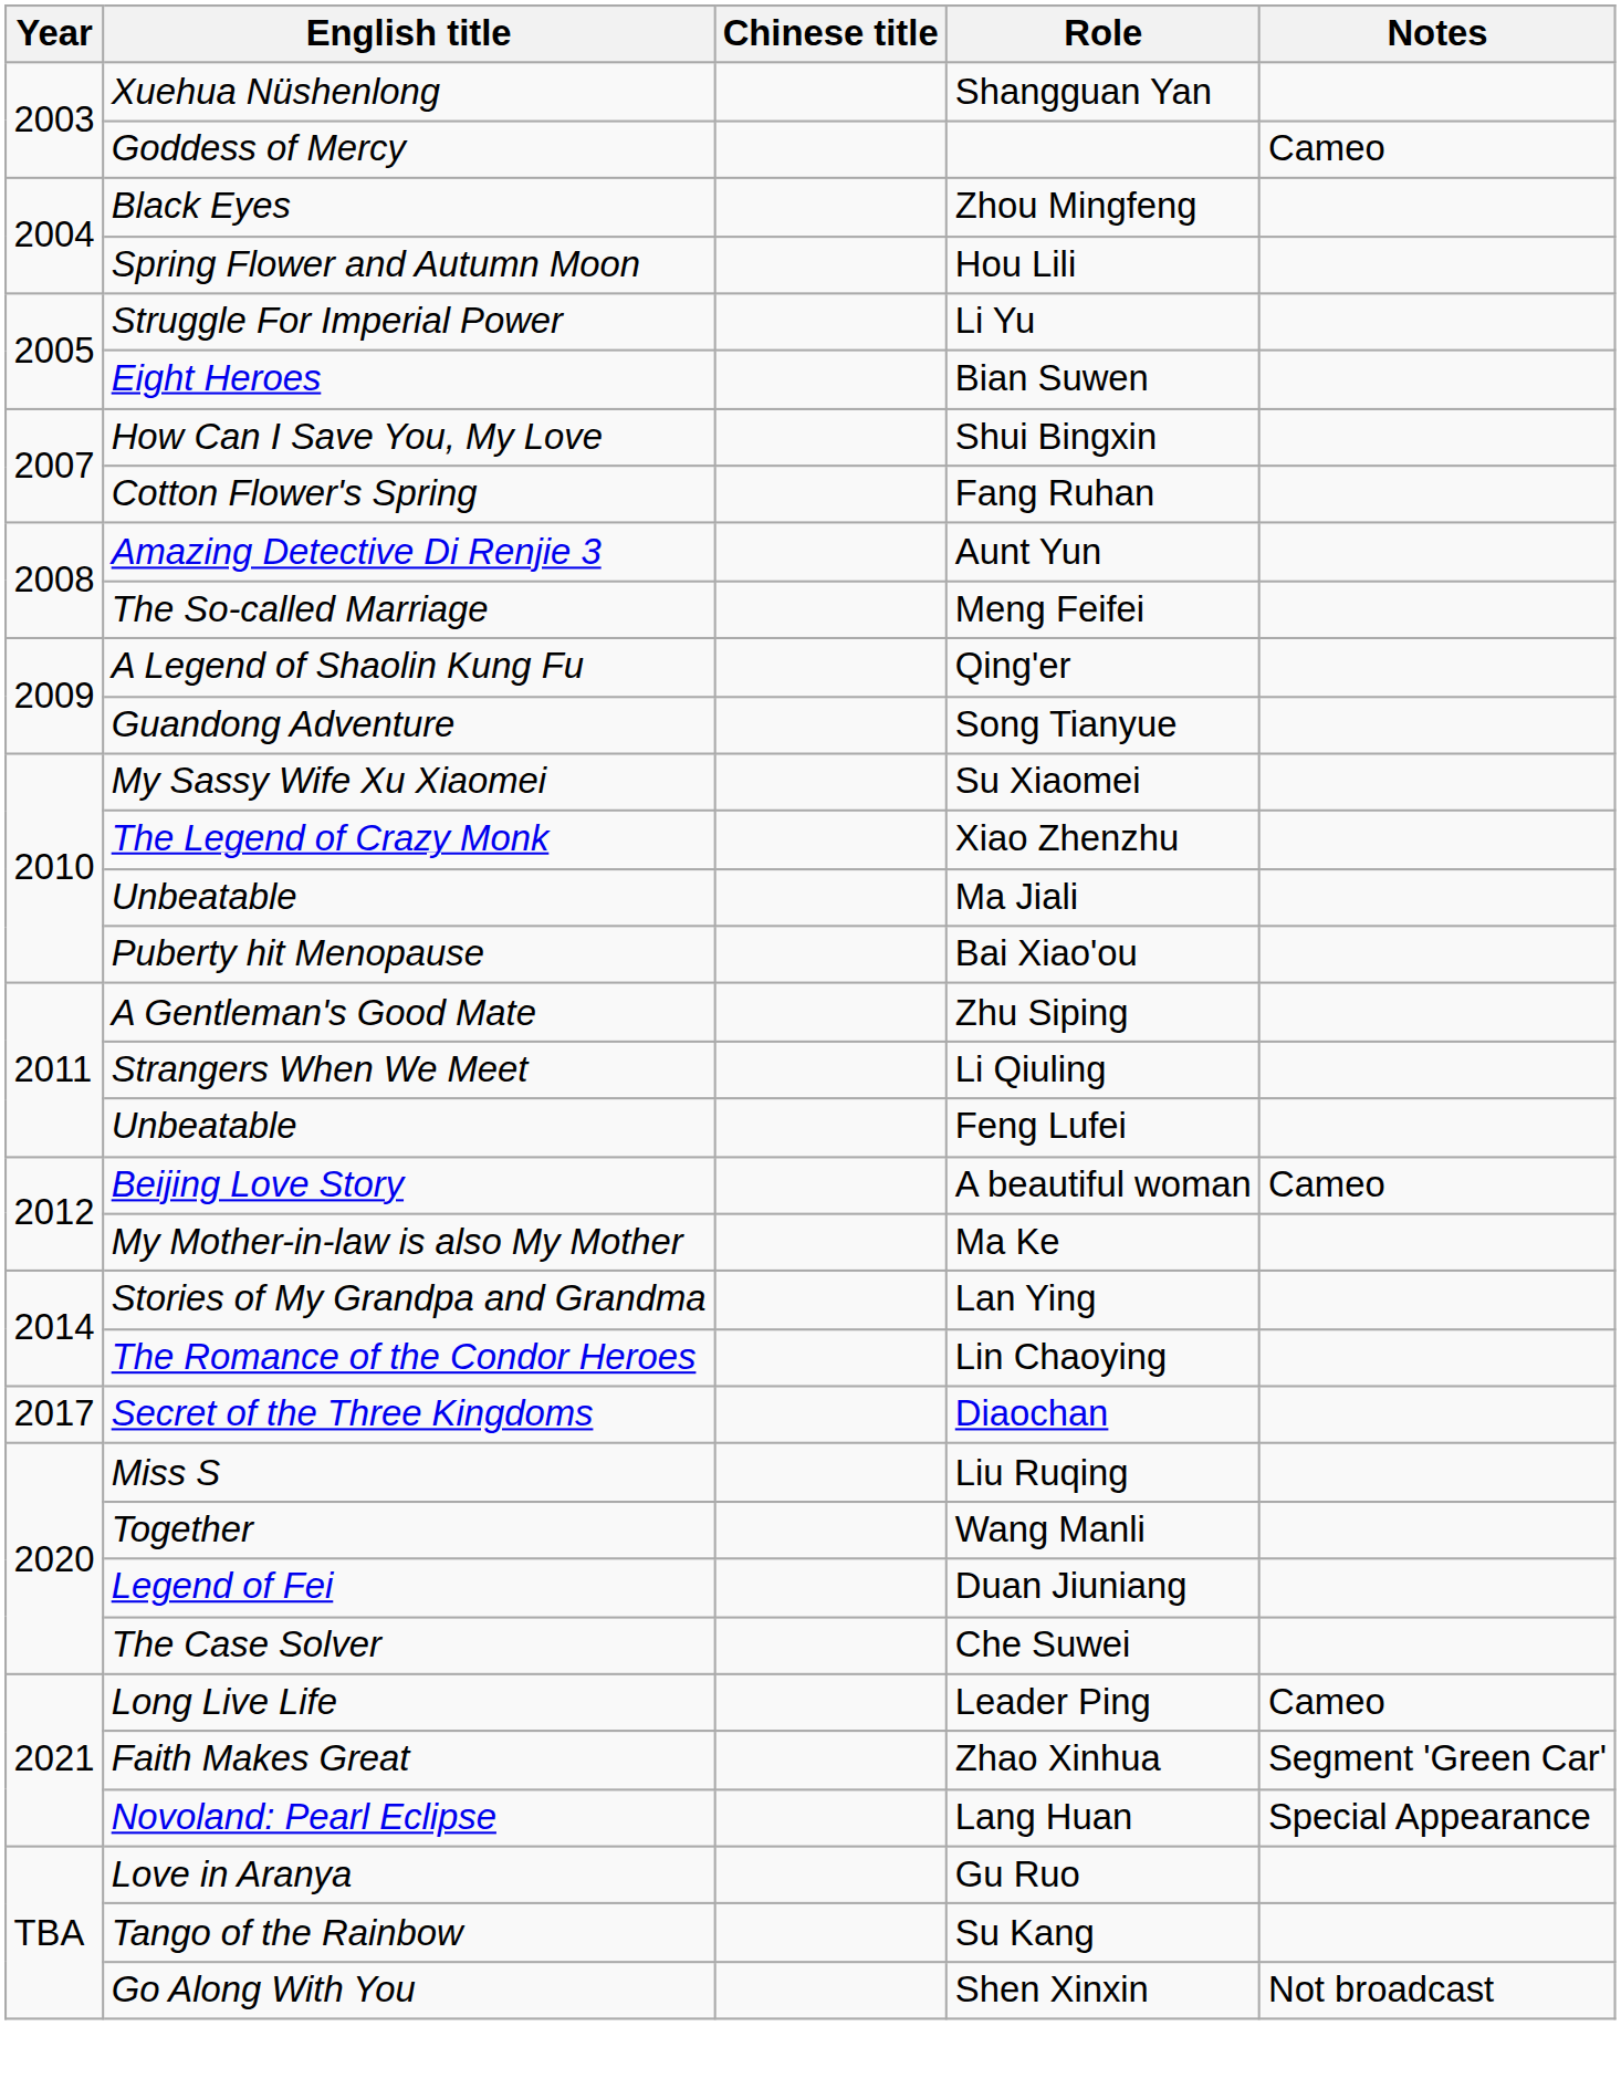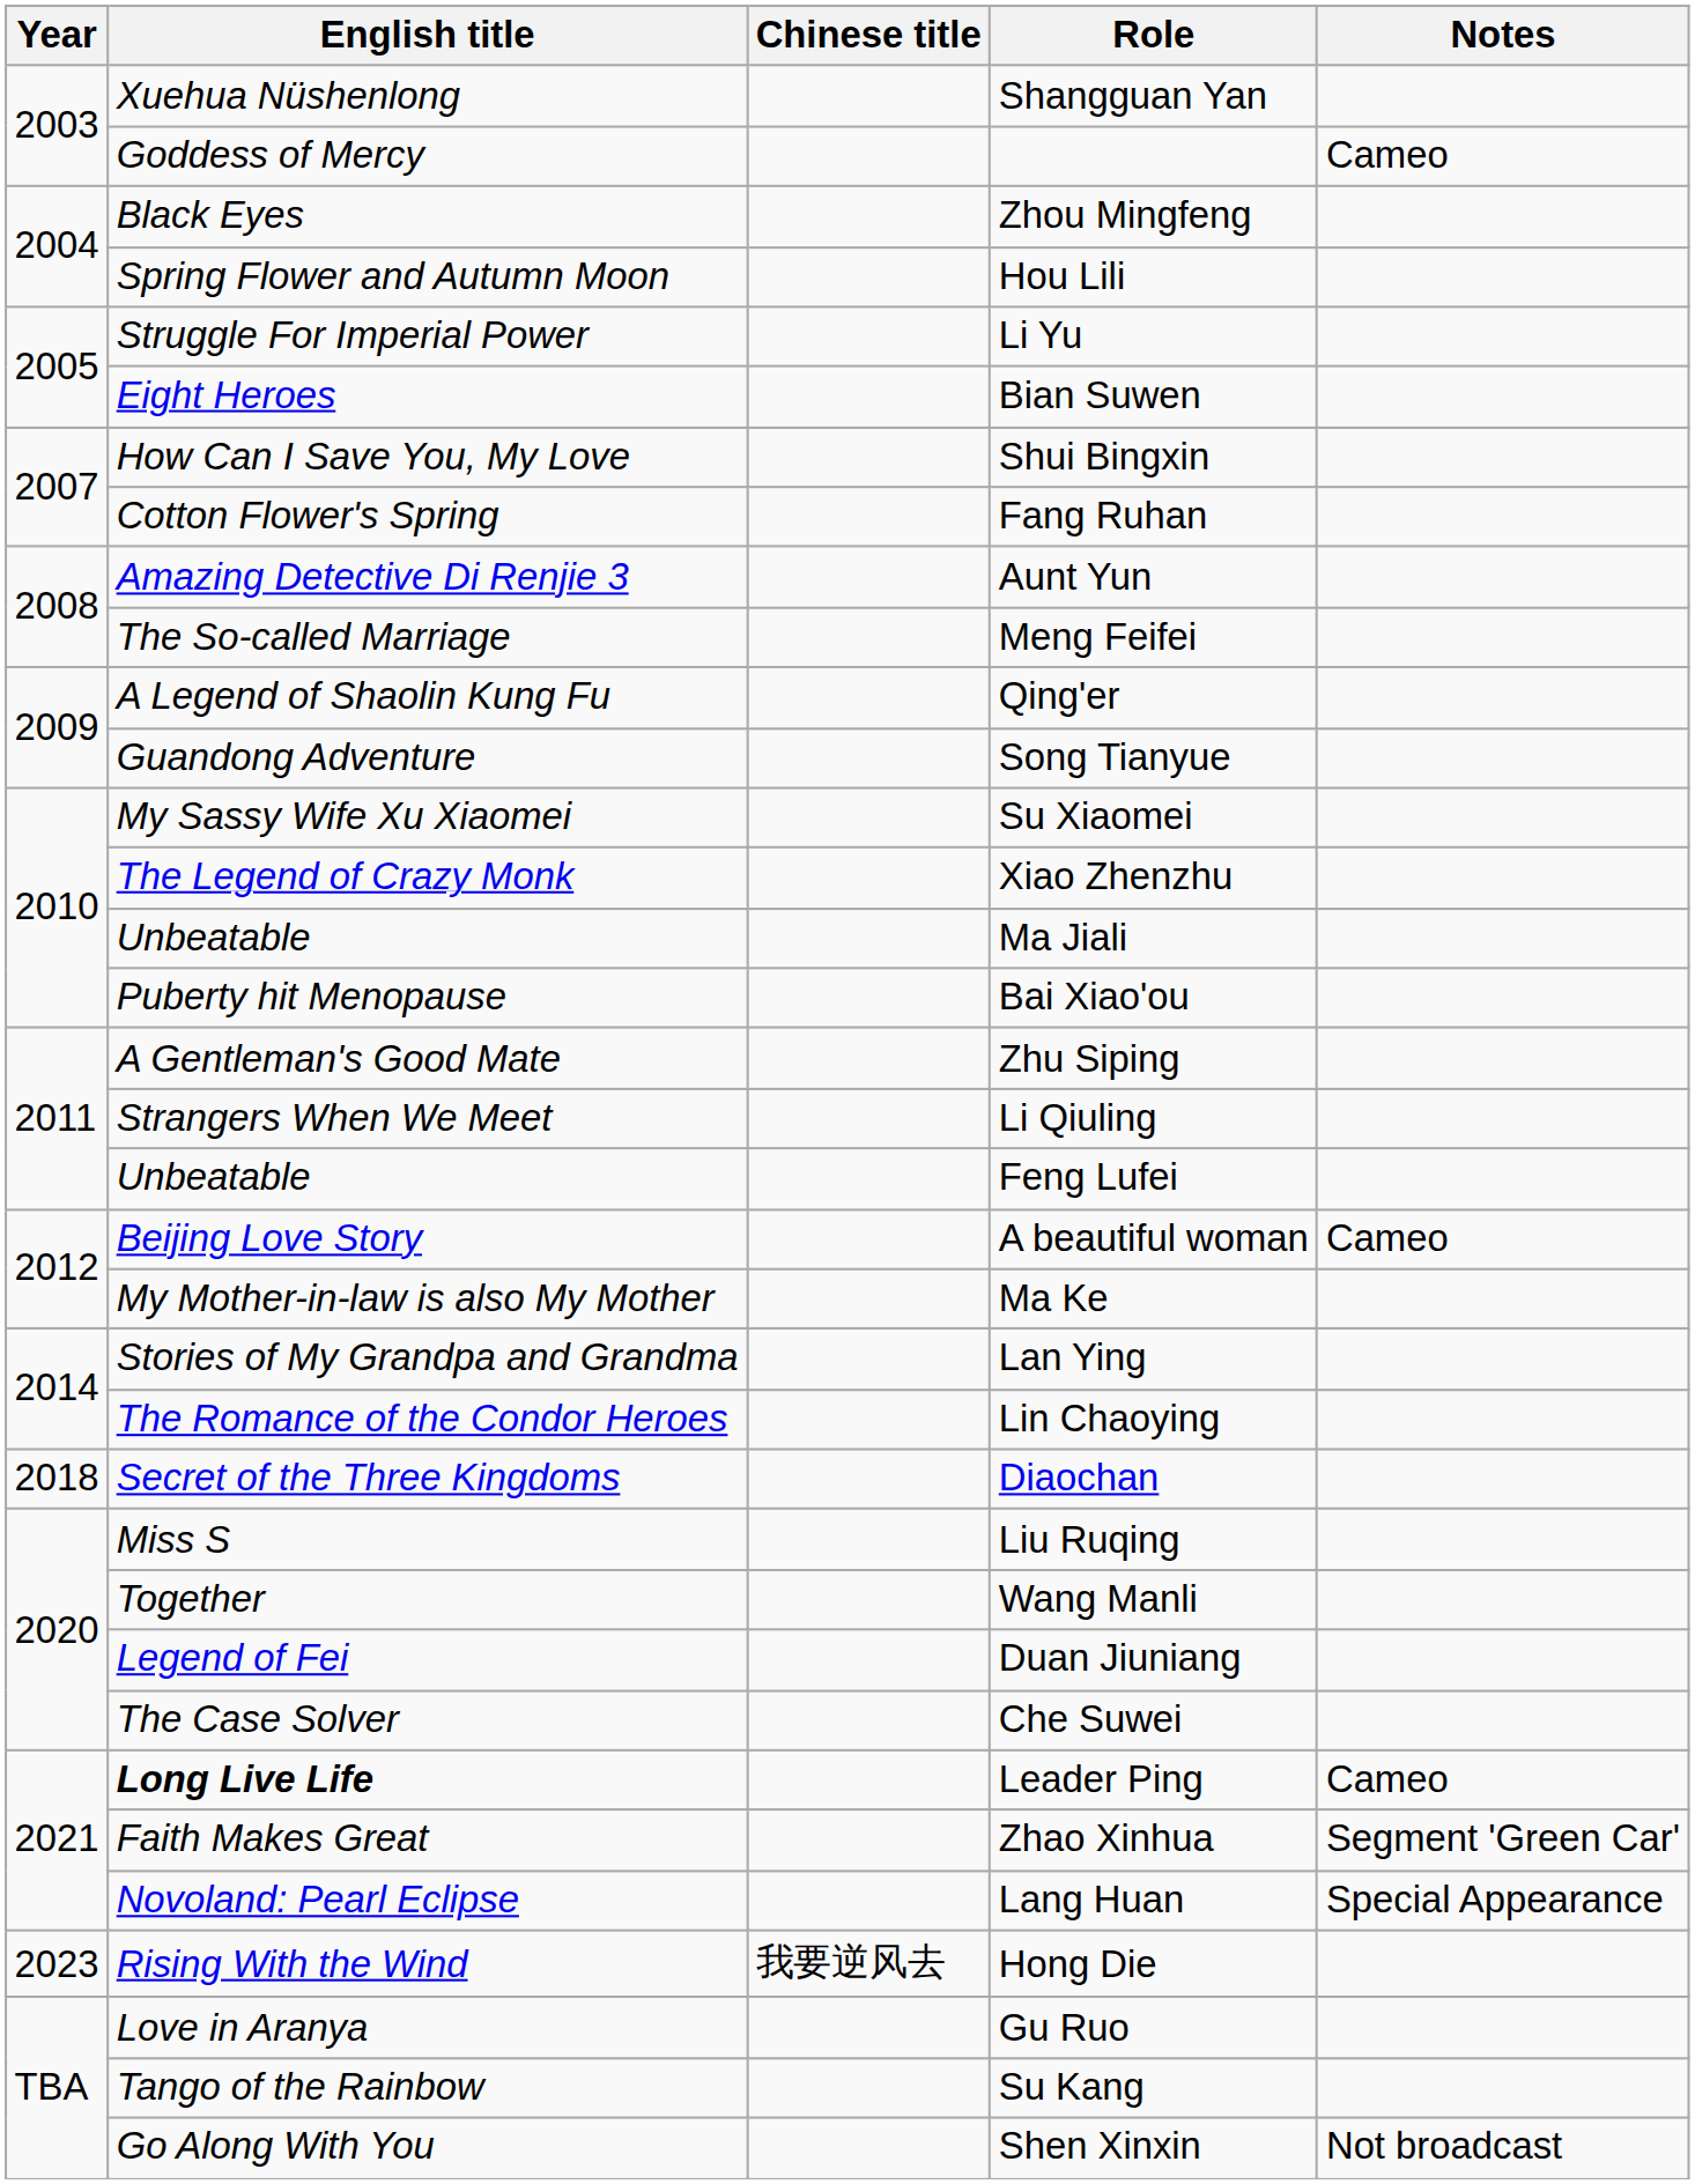Diaochan | Year: 2017 -> 2018
Leader Ping | English title: normal -> bold
+ row: 2023 | Rising With the Wind | 我要逆风去 | Hong Die
